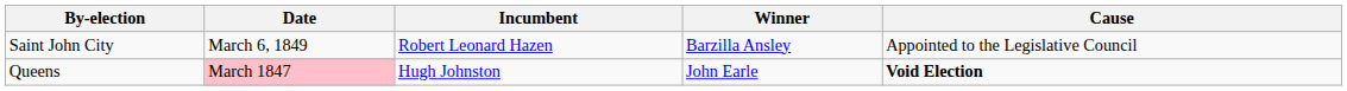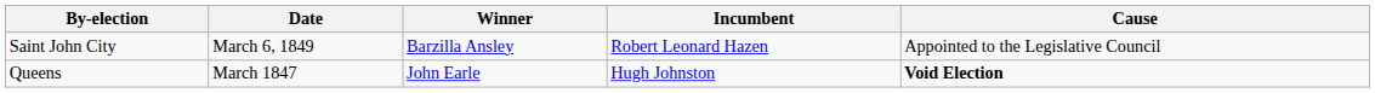columns swapped: Incumbent <-> Winner
Queens | Date: pink background -> no background
